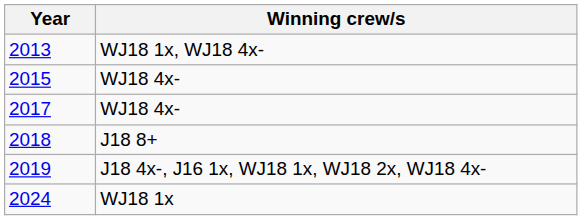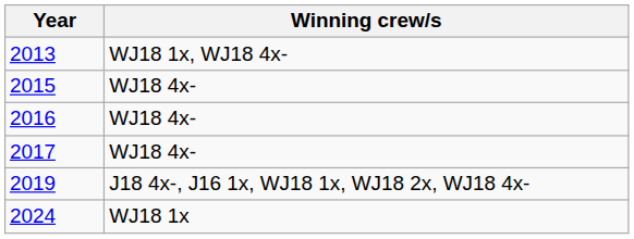+ row: 2016 | WJ18 4x-
- row: 2018 | J18 8+
